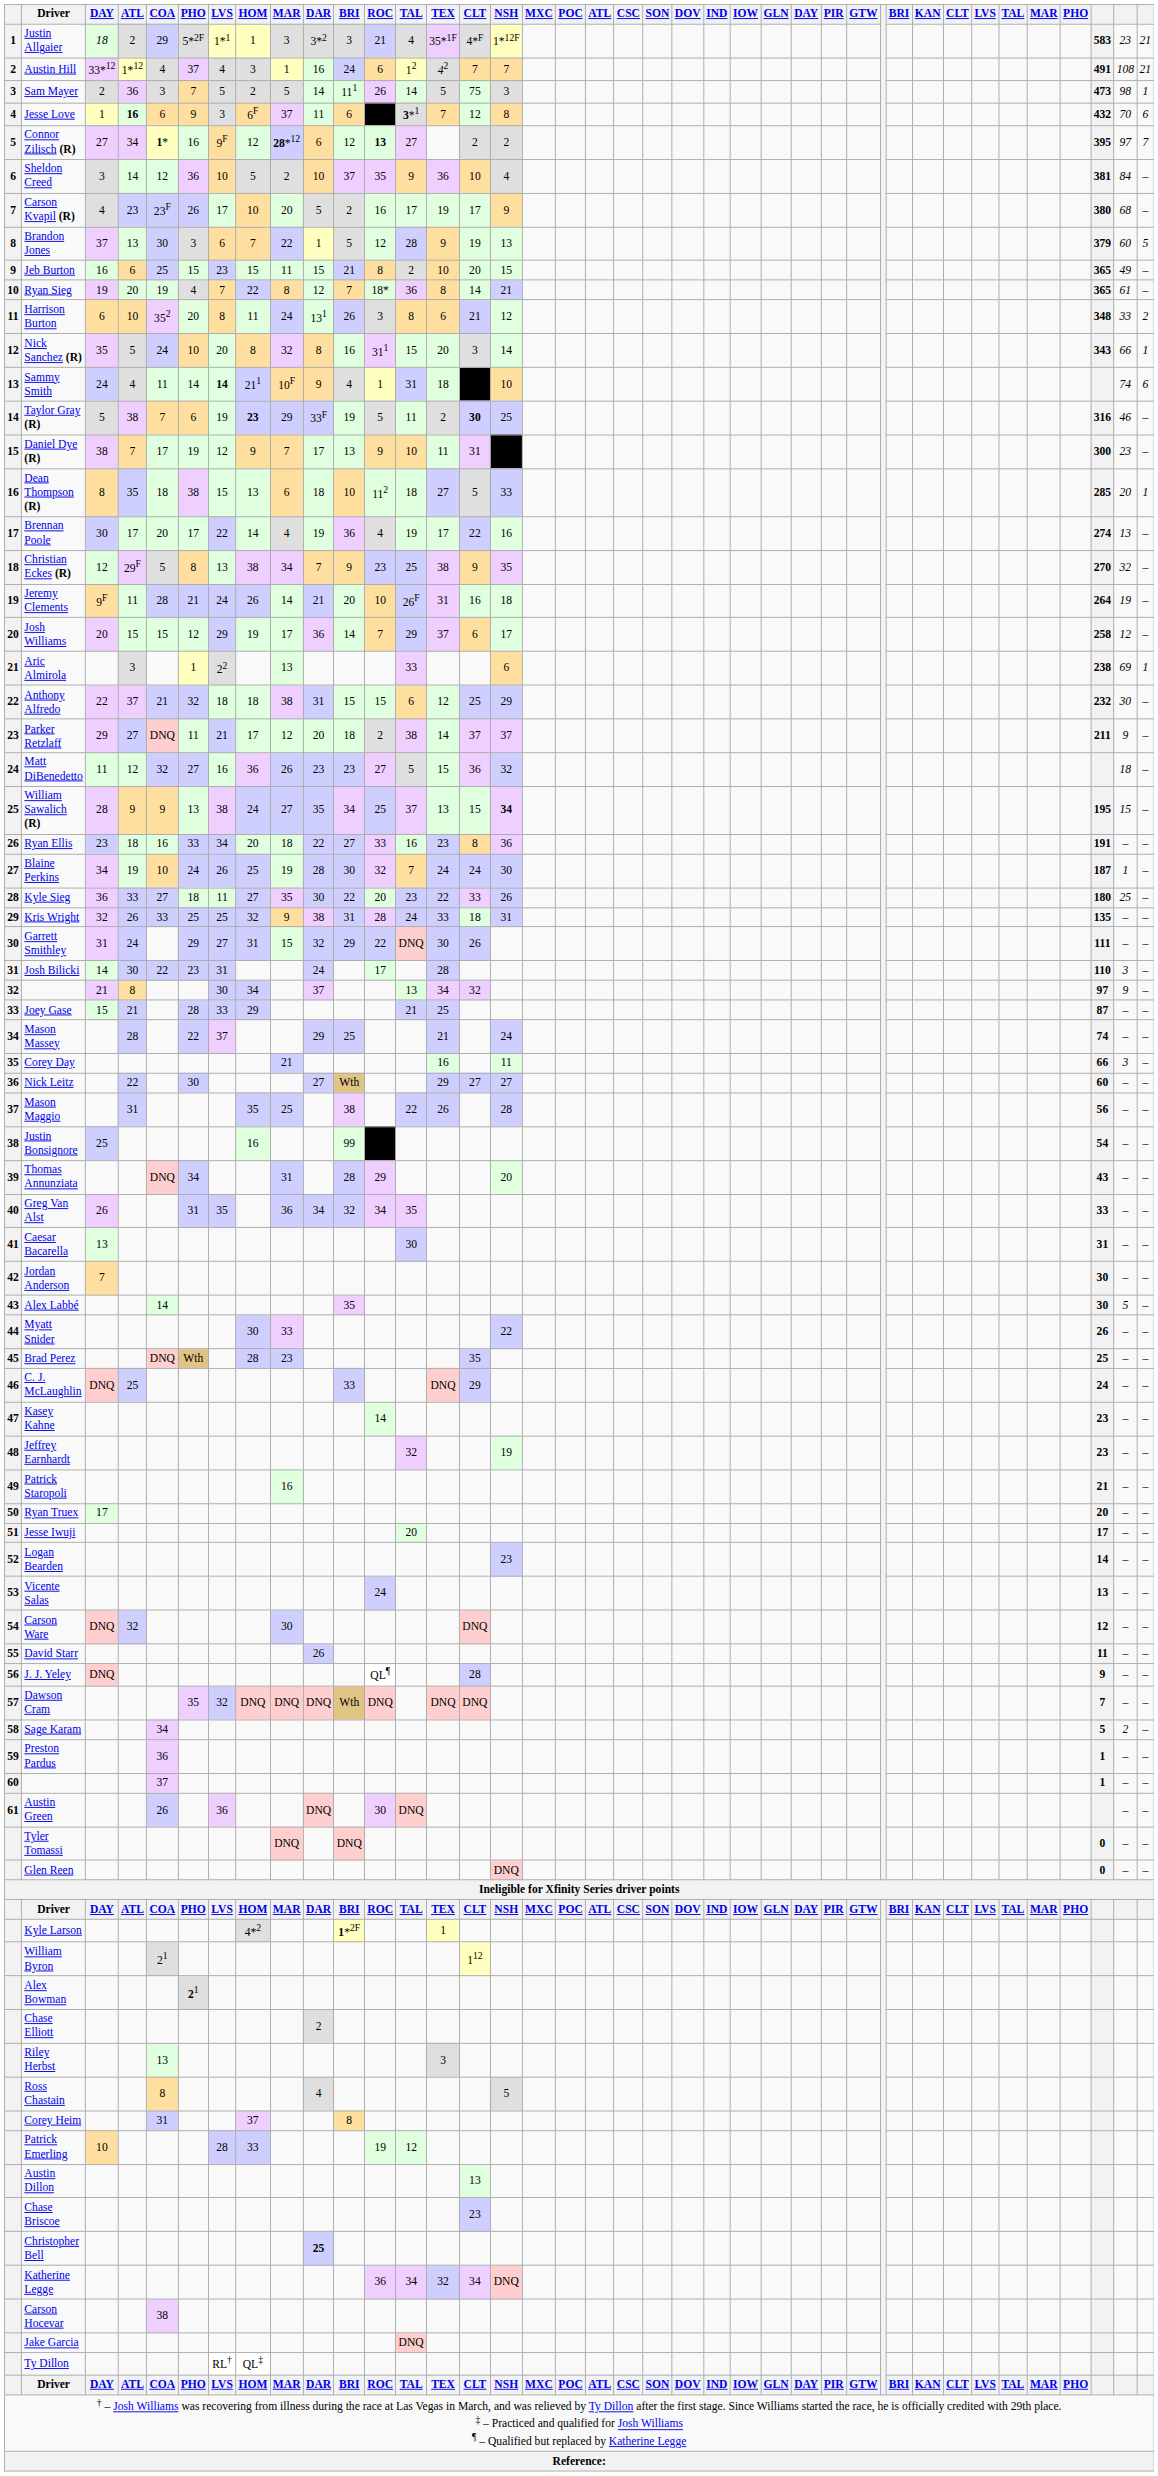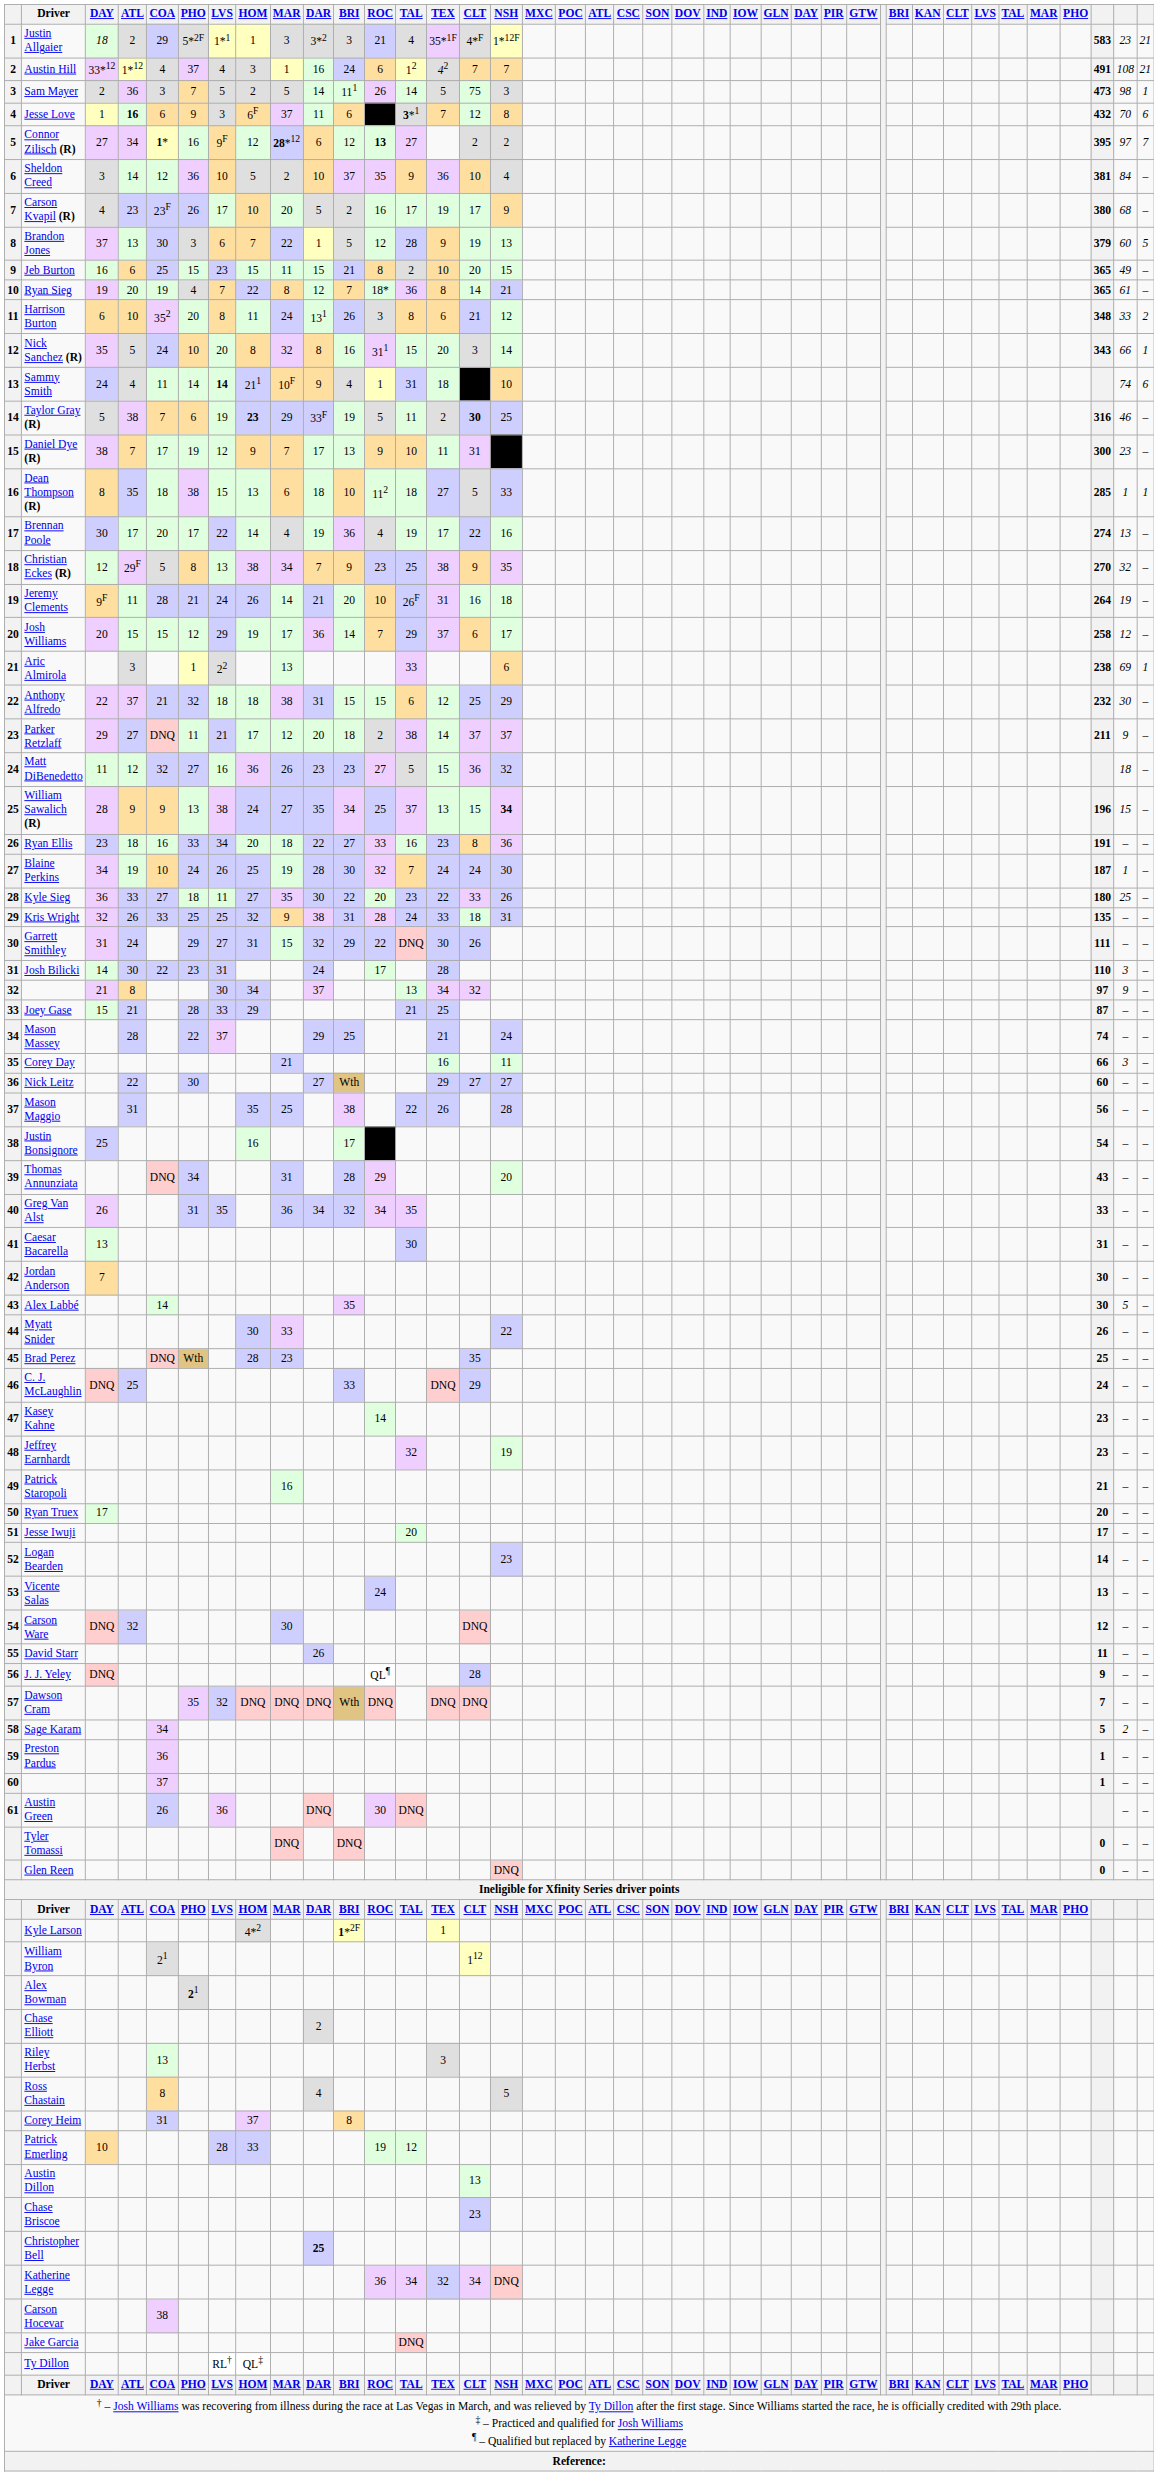Dean Thompson (R) | column 38: 20 -> 1
William Sawalich (R) | column 37: 195 -> 196
Justin Bonsignore | column 11: 99 -> 17
